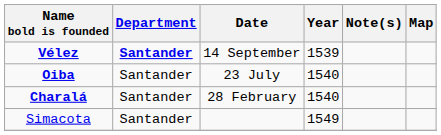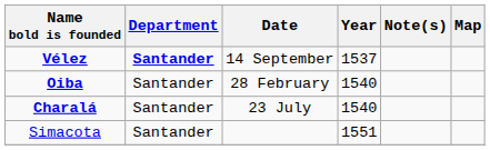Vélez | Year: 1539 -> 1537
Oiba | Date: 23 July -> 28 February
Charalá | Date: 28 February -> 23 July
Simacota | Year: 1549 -> 1551
